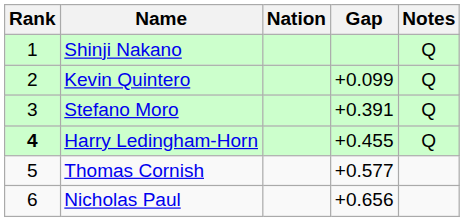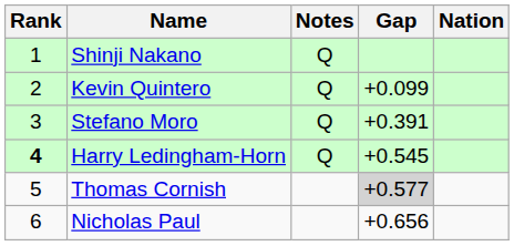columns swapped: Nation <-> Notes
Harry Ledingham-Horn | Gap: +0.455 -> +0.545
Thomas Cornish | Gap: no background -> lightgrey background
